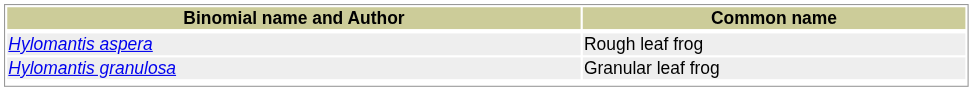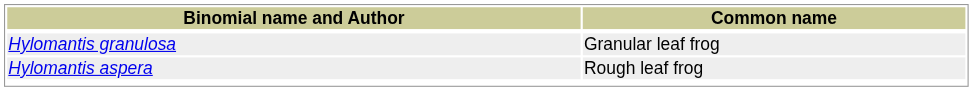rows swapped: Hylomantis aspera <-> Hylomantis granulosa
